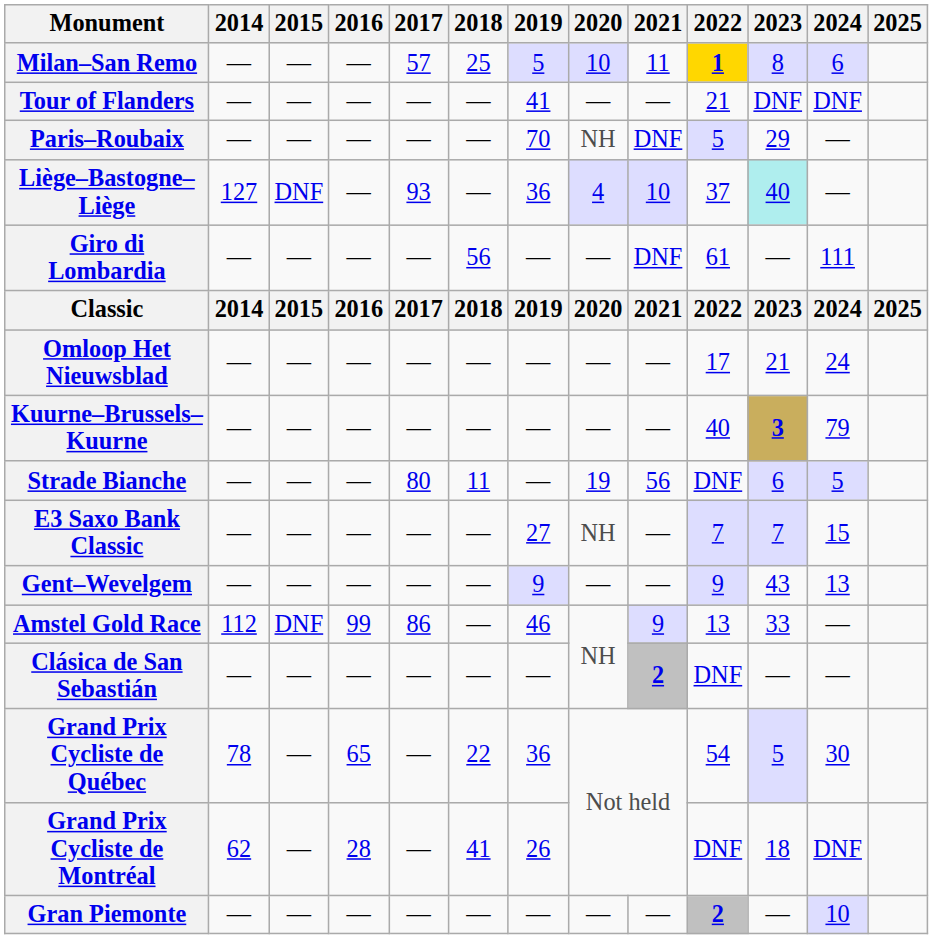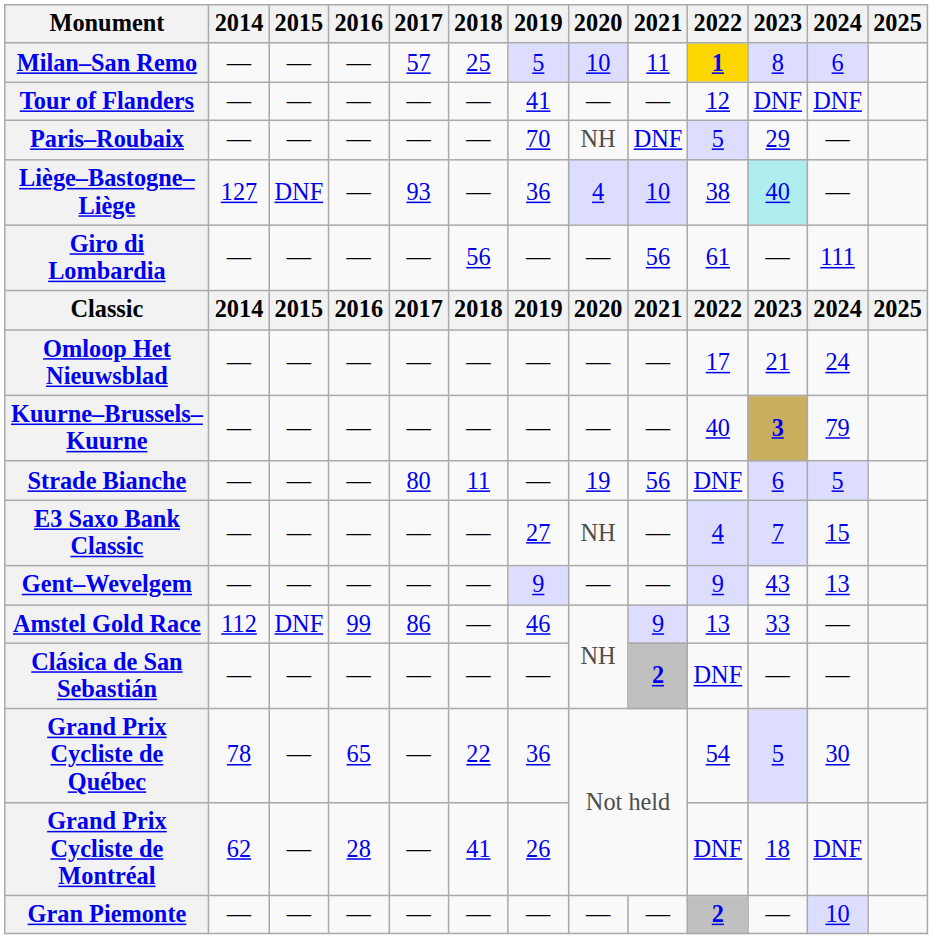Tour of Flanders | 2022: 21 -> 12
Liège–Bastogne–Liège | 2022: 37 -> 38
Giro di Lombardia | 2021: DNF -> 56
E3 Saxo Bank Classic | 2022: 7 -> 4
